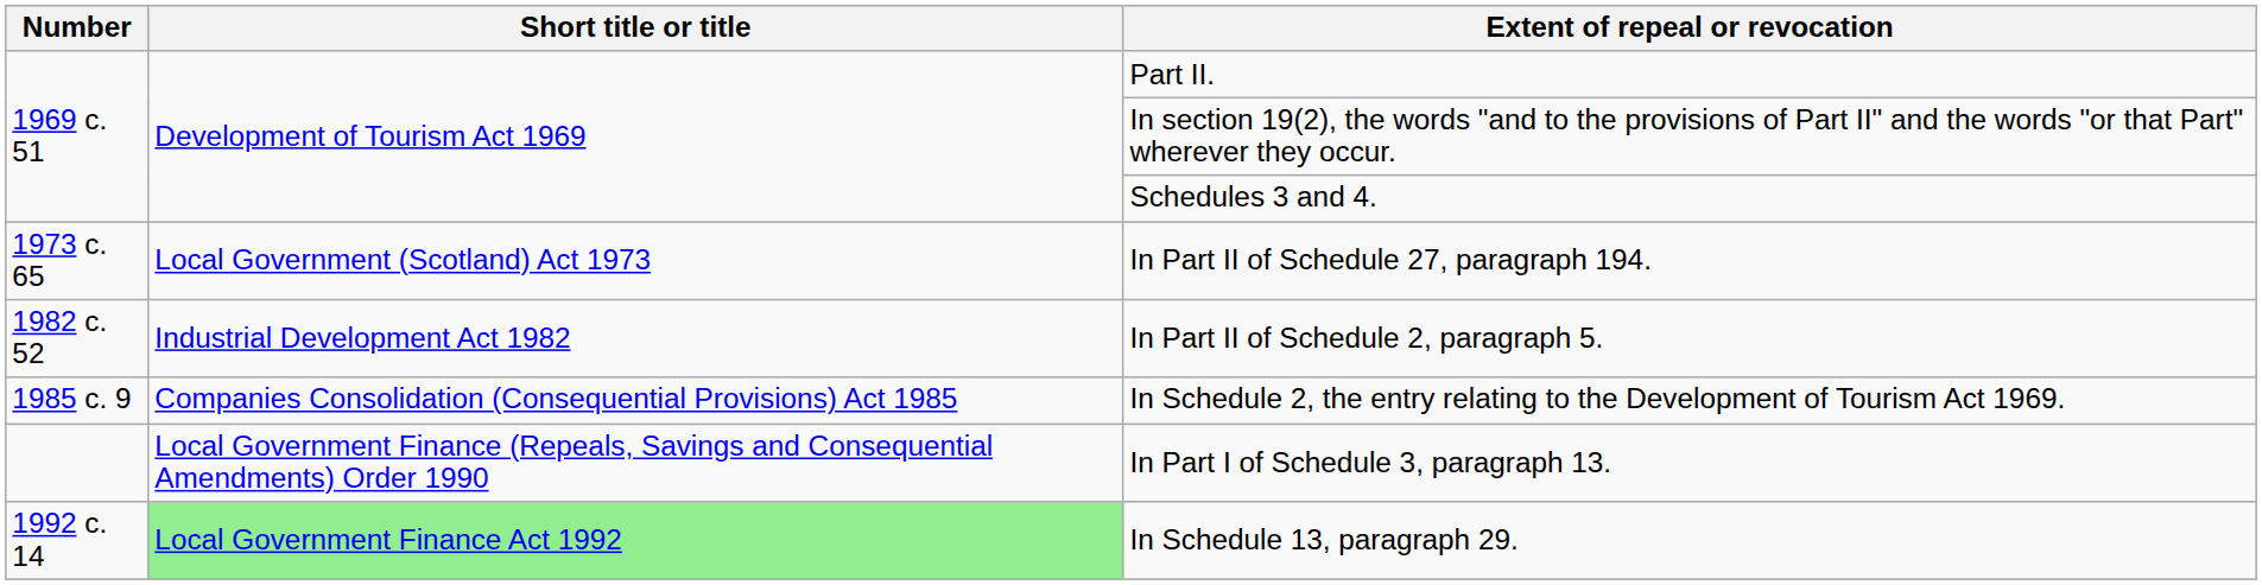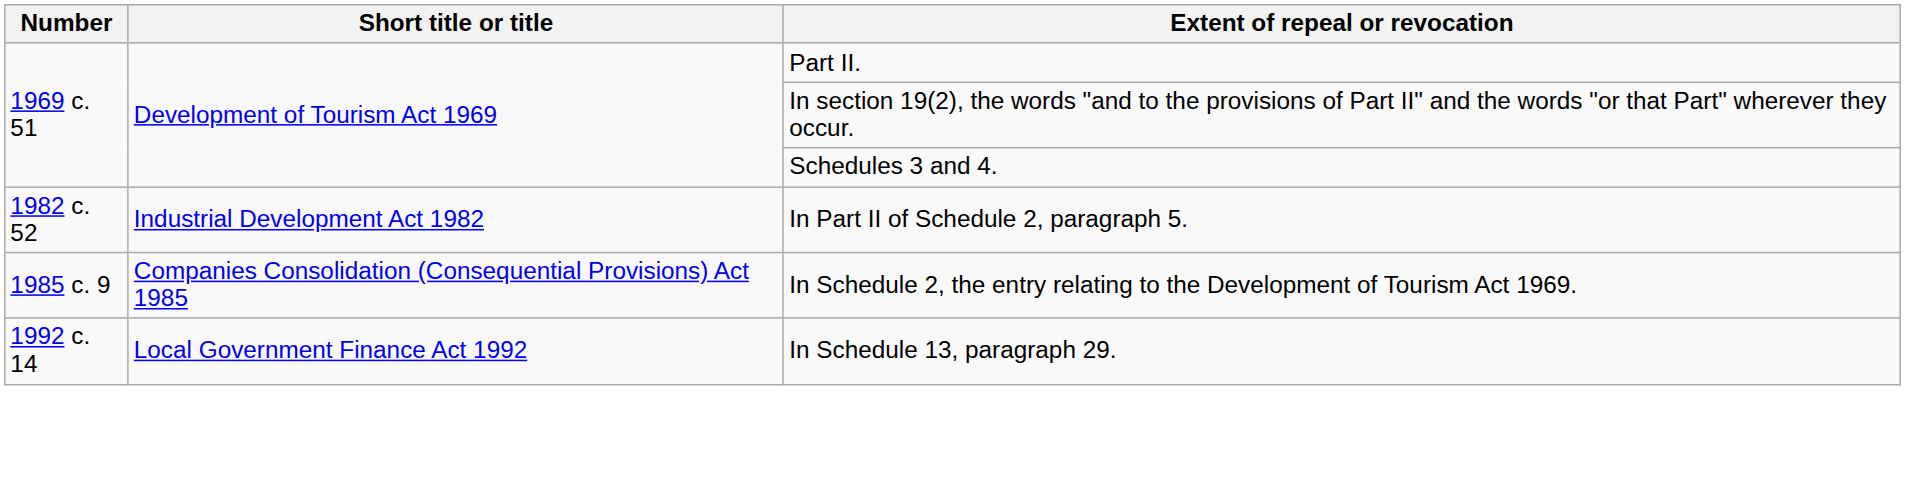- row: 1973 c. 65 | Local Government (Scotland) Act 1973 | In Part II of Schedule 27, paragraph 194.
- row: Local Government Finance (Repeals, Savings and Consequential Amendments) Order 1990 | In Part I of Schedule 3, paragraph 13.
In Schedule 13, paragraph 29. | Short title or title: lightgreen background -> no background
